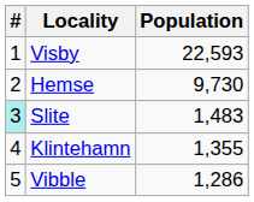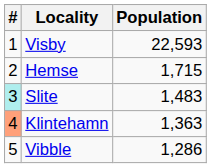Hemse | Population: 9,730 -> 1,715
Klintehamn | #: no background -> lightsalmon background
Klintehamn | Population: 1,355 -> 1,363
